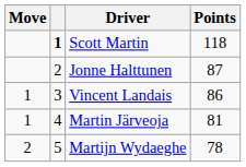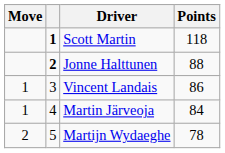Jonne Halttunen | column 2: normal -> bold
Jonne Halttunen | Points: 87 -> 88
Martin Järveoja | Points: 81 -> 84
